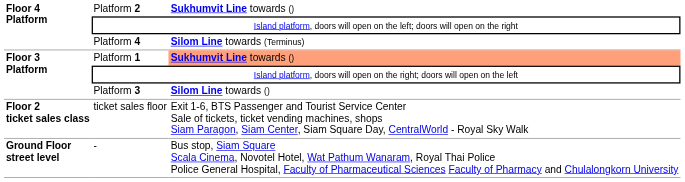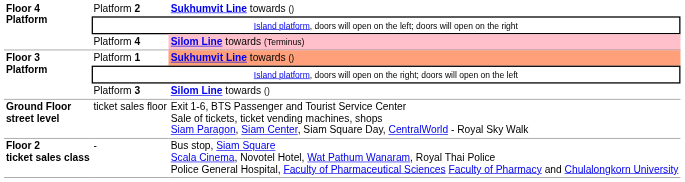Platform 4 | column 3: no background -> pink background
ticket sales floor | column 1: Floor 2 ticket sales class -> Ground Floor street level
- | column 1: Ground Floor street level -> Floor 2 ticket sales class
